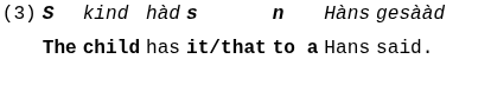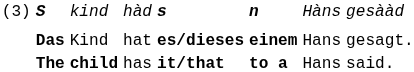+ row: Das | Kind | hat | es/dieses | einem | Hans | gesagt.
